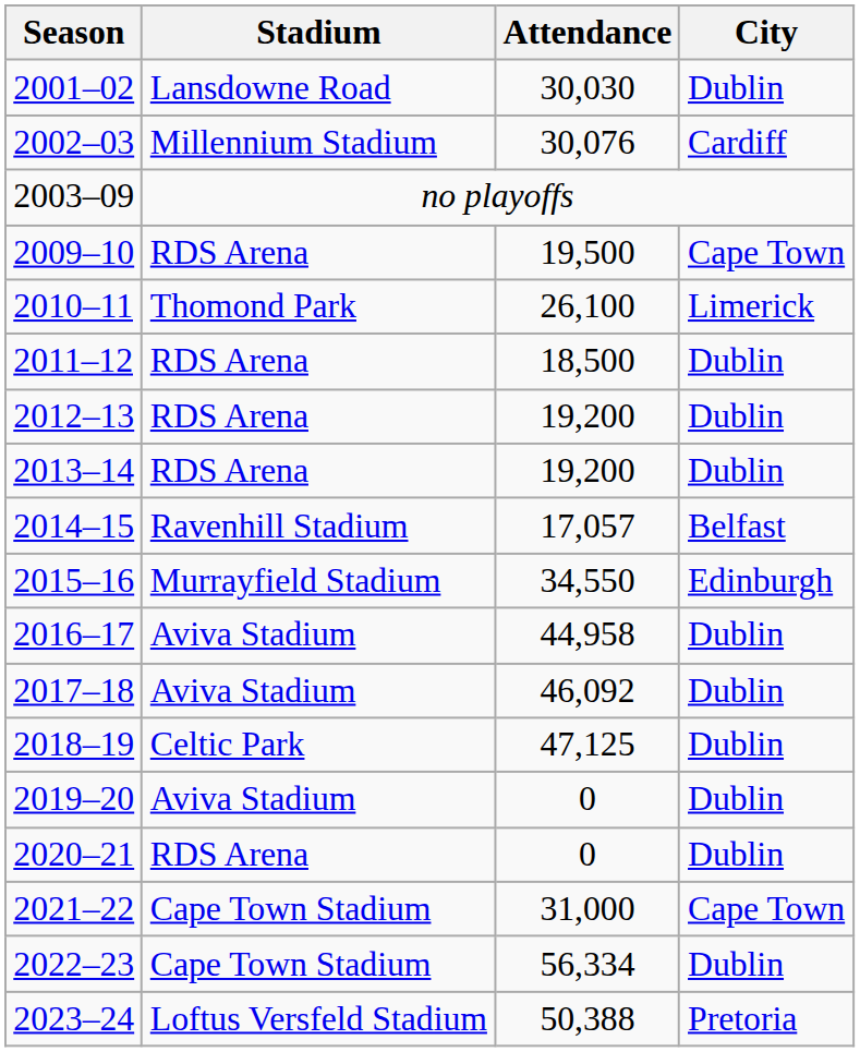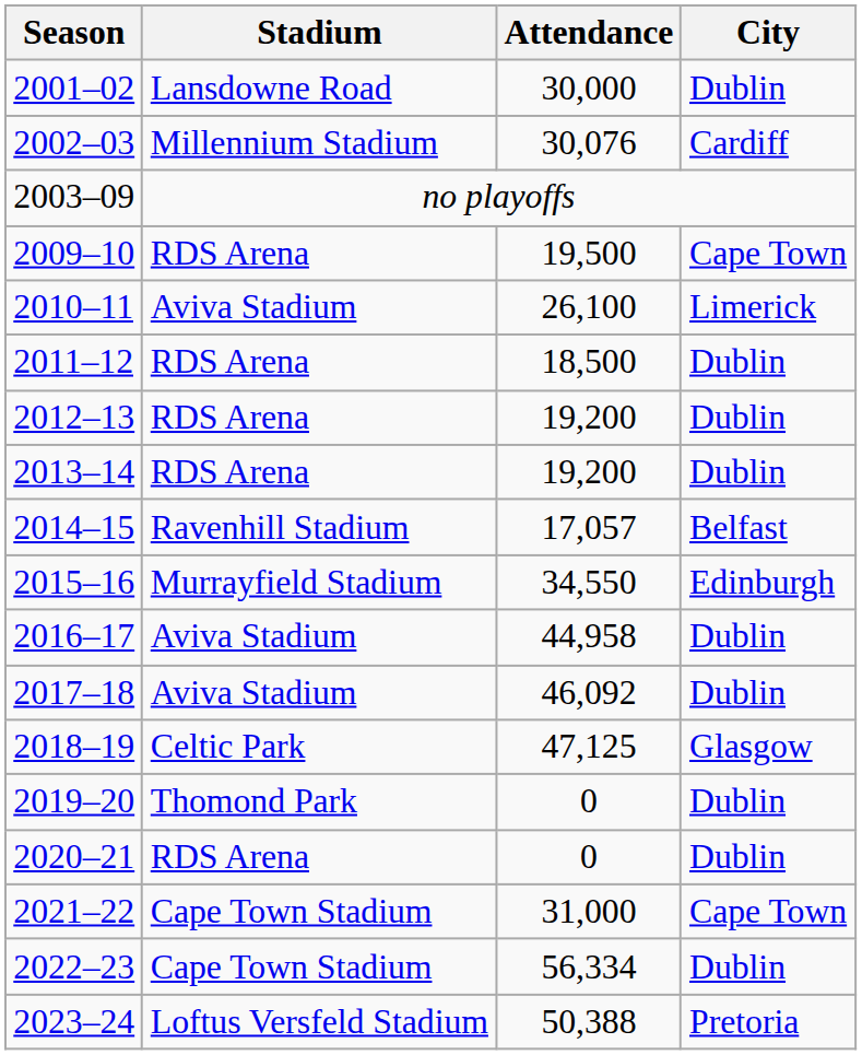2001–02 | Attendance: 30,030 -> 30,000
2010–11 | Stadium: Thomond Park -> Aviva Stadium
2018–19 | City: Dublin -> Glasgow
2019–20 | Stadium: Aviva Stadium -> Thomond Park
